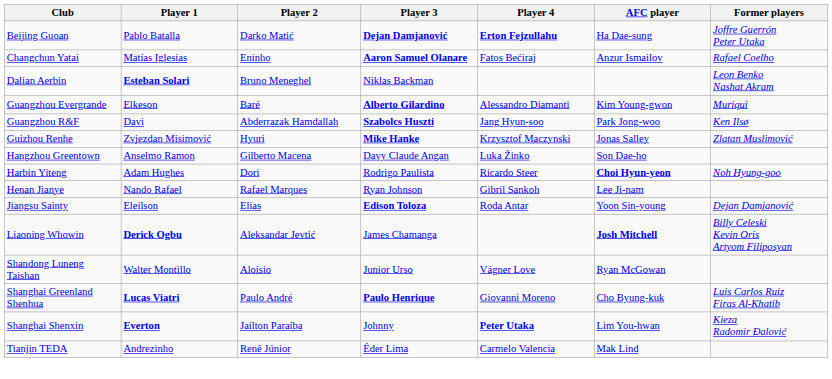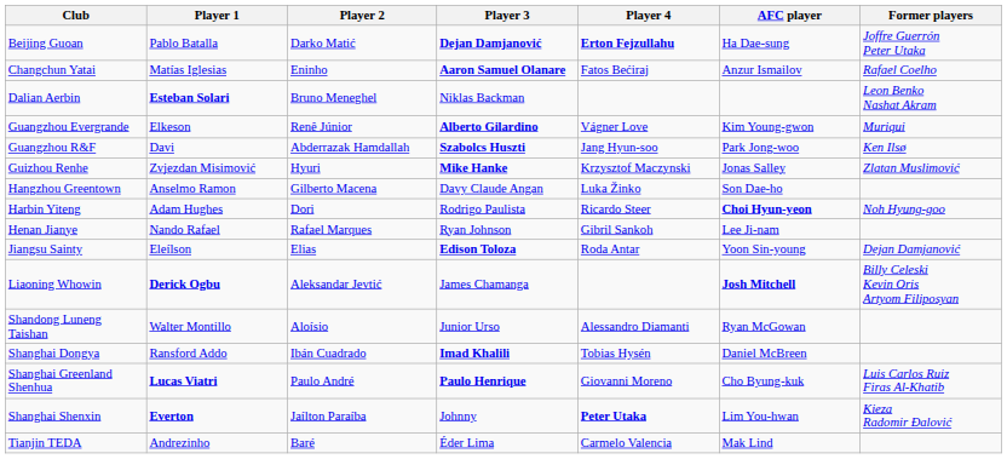Guangzhou Evergrande | Player 2: Baré -> Renê Júnior
Guangzhou Evergrande | Player 4: Alessandro Diamanti -> Vágner Love
Shandong Luneng Taishan | Player 4: Vágner Love -> Alessandro Diamanti
+ row: Shanghai Dongya | Ransford Addo | Ibán Cuadrado | Imad Khalili | Tobias Hysén | Daniel McBreen
Tianjin TEDA | Player 2: Renê Júnior -> Baré
